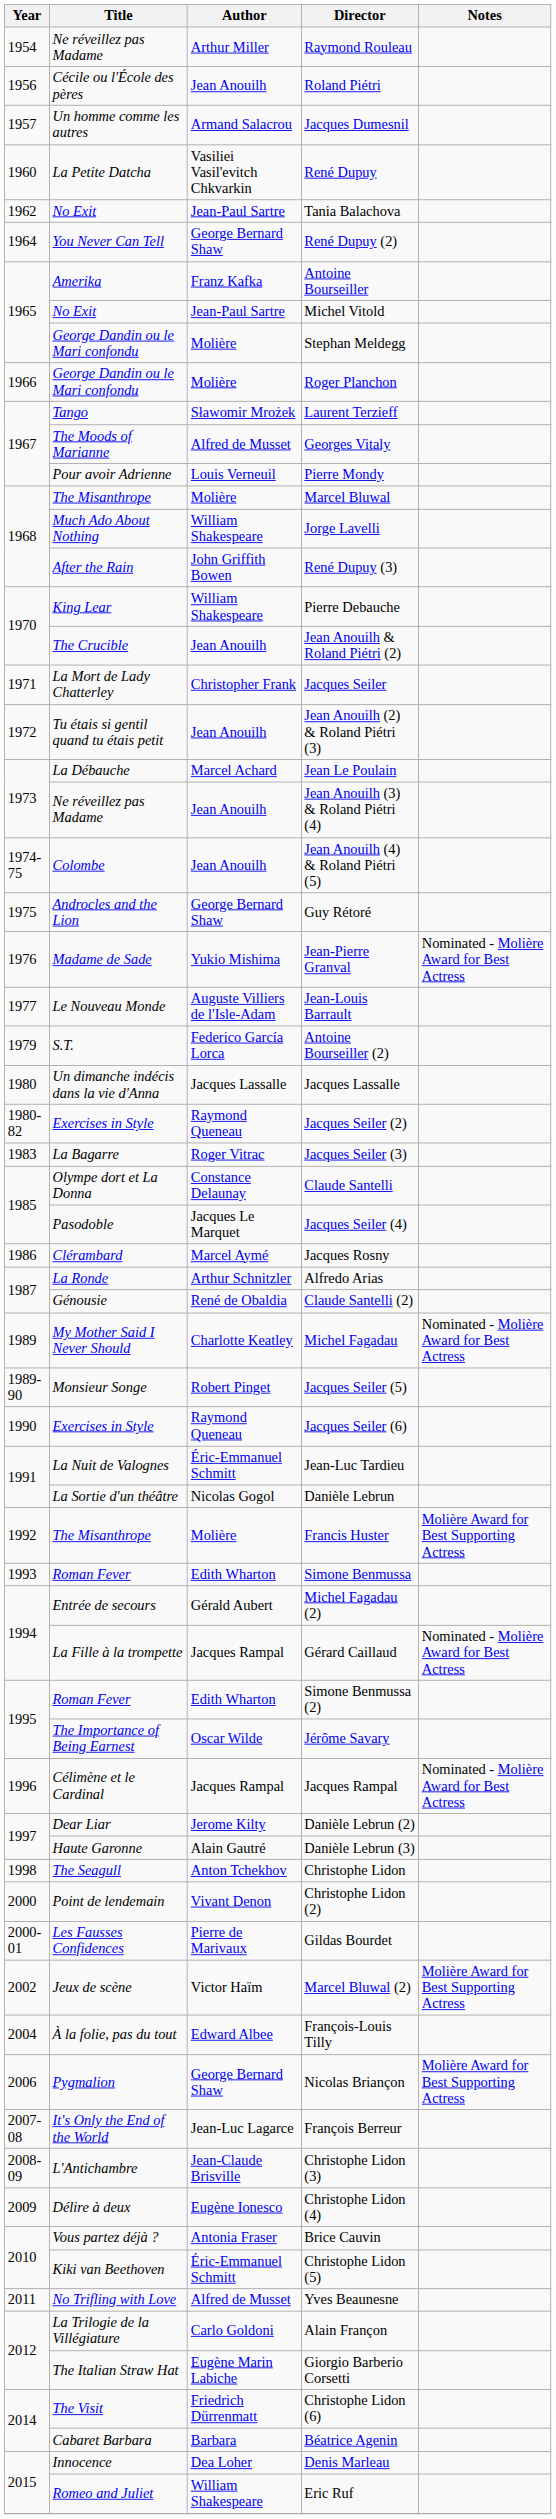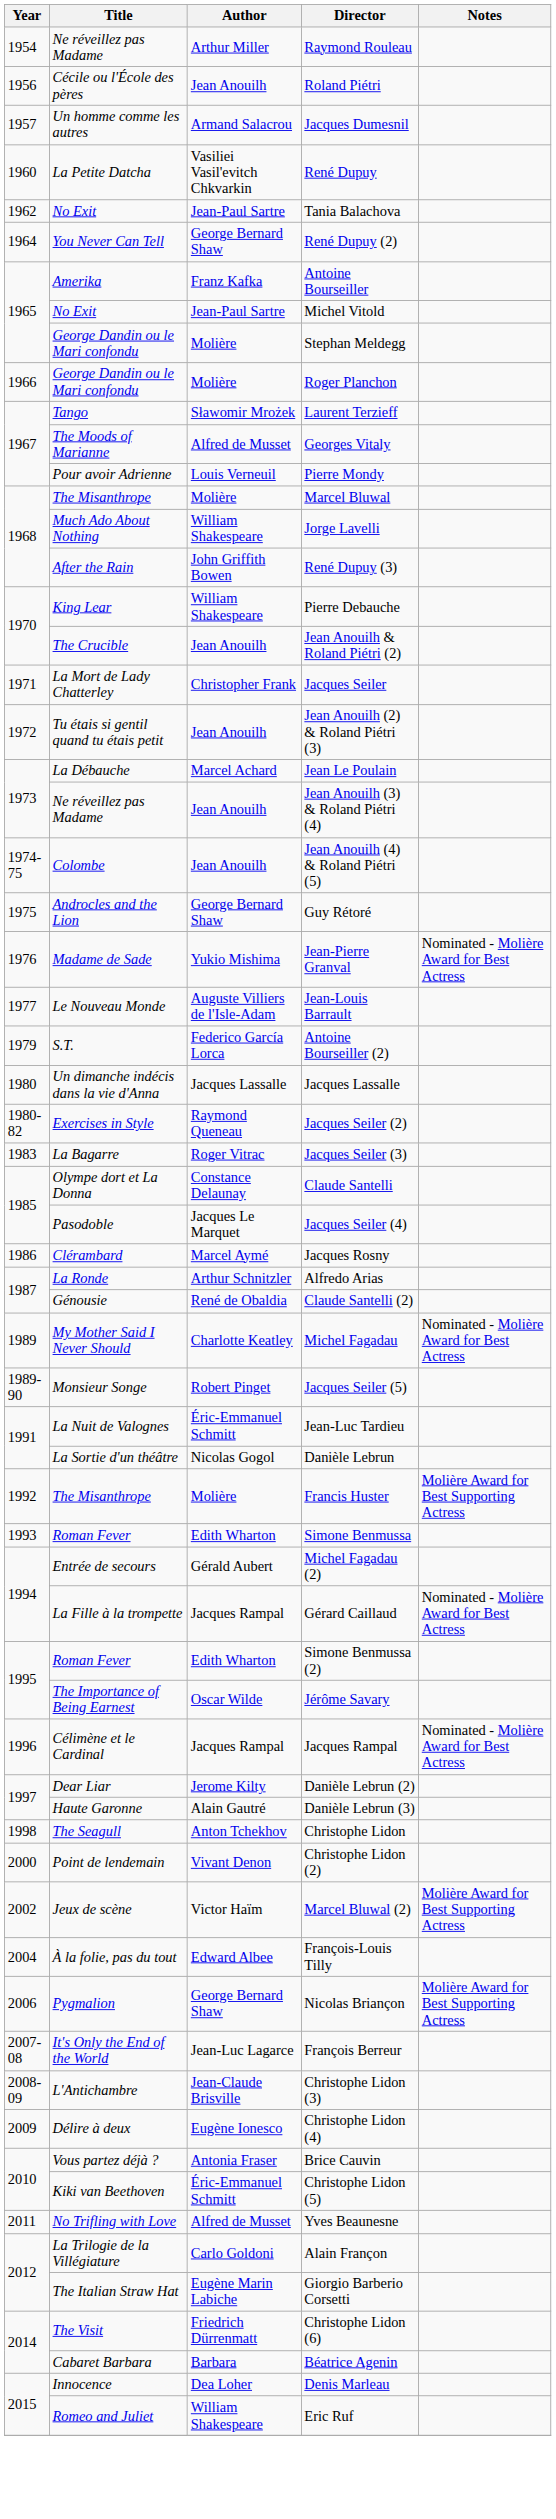- row: 1990 | Exercises in Style | Raymond Queneau | Jacques Seiler (6)
- row: 2000-01 | Les Fausses Confidences | Pierre de Marivaux | Gildas Bourdet
